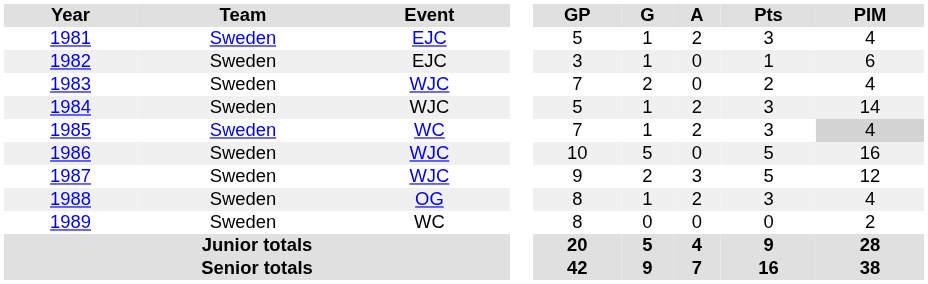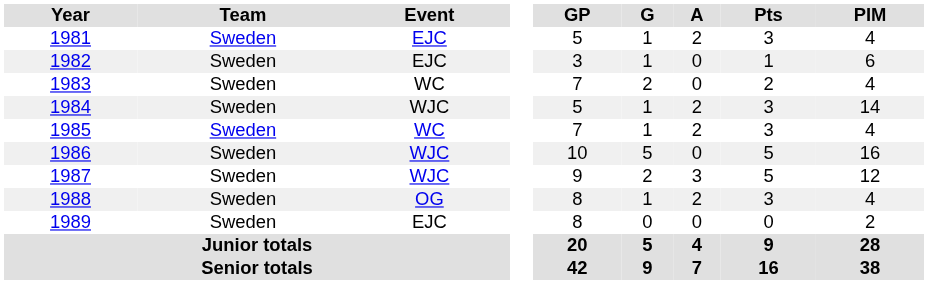1983 | Event: WJC -> WC
1985 | PIM: lightgrey background -> no background
1989 | Event: WC -> EJC
